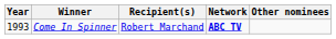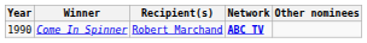Come In Spinner | Year: 1993 -> 1990
